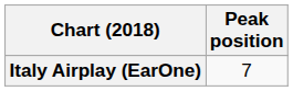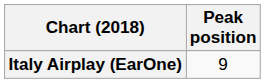Italy Airplay (EarOne) | Peak position: 7 -> 9
